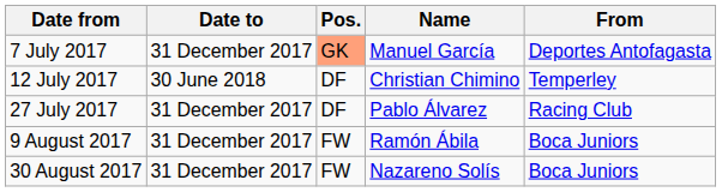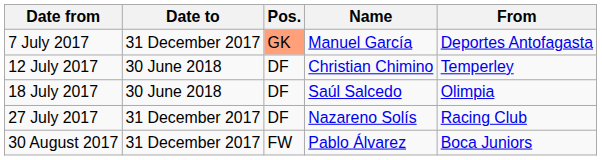+ row: 18 July 2017 | 30 June 2018 | DF | Saúl Salcedo | Olimpia
27 July 2017 | Name: Pablo Álvarez -> Nazareno Solís
- row: 9 August 2017 | 31 December 2017 | FW | Ramón Ábila | Boca Juniors
30 August 2017 | Name: Nazareno Solís -> Pablo Álvarez
